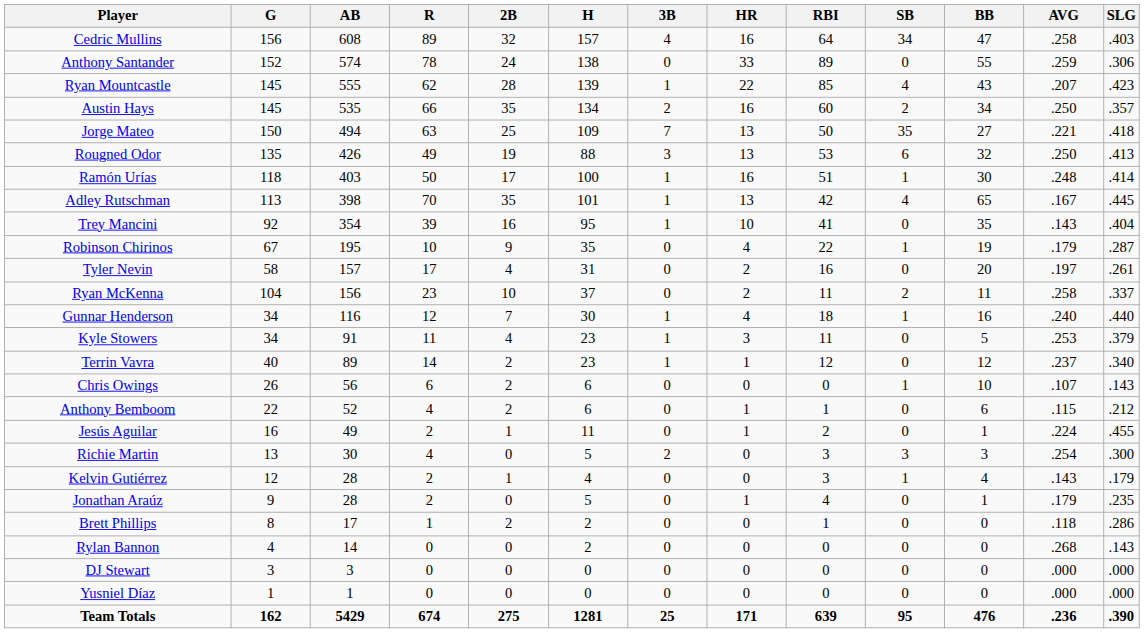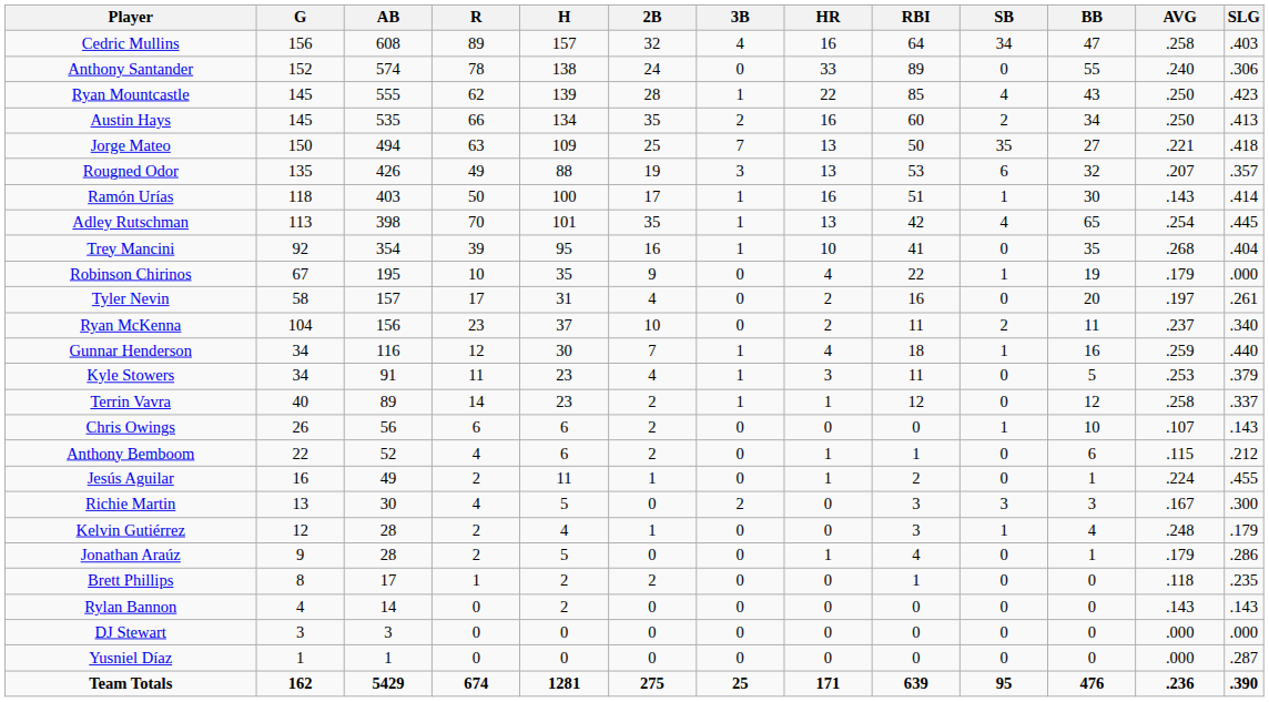columns swapped: H <-> 2B
Anthony Santander | AVG: .259 -> .240
Ryan Mountcastle | AVG: .207 -> .250
Austin Hays | SLG: .357 -> .413
Rougned Odor | AVG: .250 -> .207
Rougned Odor | SLG: .413 -> .357
Ramón Urías | AVG: .248 -> .143
Adley Rutschman | AVG: .167 -> .254
Trey Mancini | AVG: .143 -> .268
Robinson Chirinos | SLG: .287 -> .000
Ryan McKenna | AVG: .258 -> .237
Ryan McKenna | SLG: .337 -> .340
Gunnar Henderson | AVG: .240 -> .259
Terrin Vavra | AVG: .237 -> .258
Terrin Vavra | SLG: .340 -> .337
Richie Martin | AVG: .254 -> .167
Kelvin Gutiérrez | AVG: .143 -> .248
Jonathan Araúz | SLG: .235 -> .286
Brett Phillips | SLG: .286 -> .235
Rylan Bannon | AVG: .268 -> .143
Yusniel Díaz | SLG: .000 -> .287
